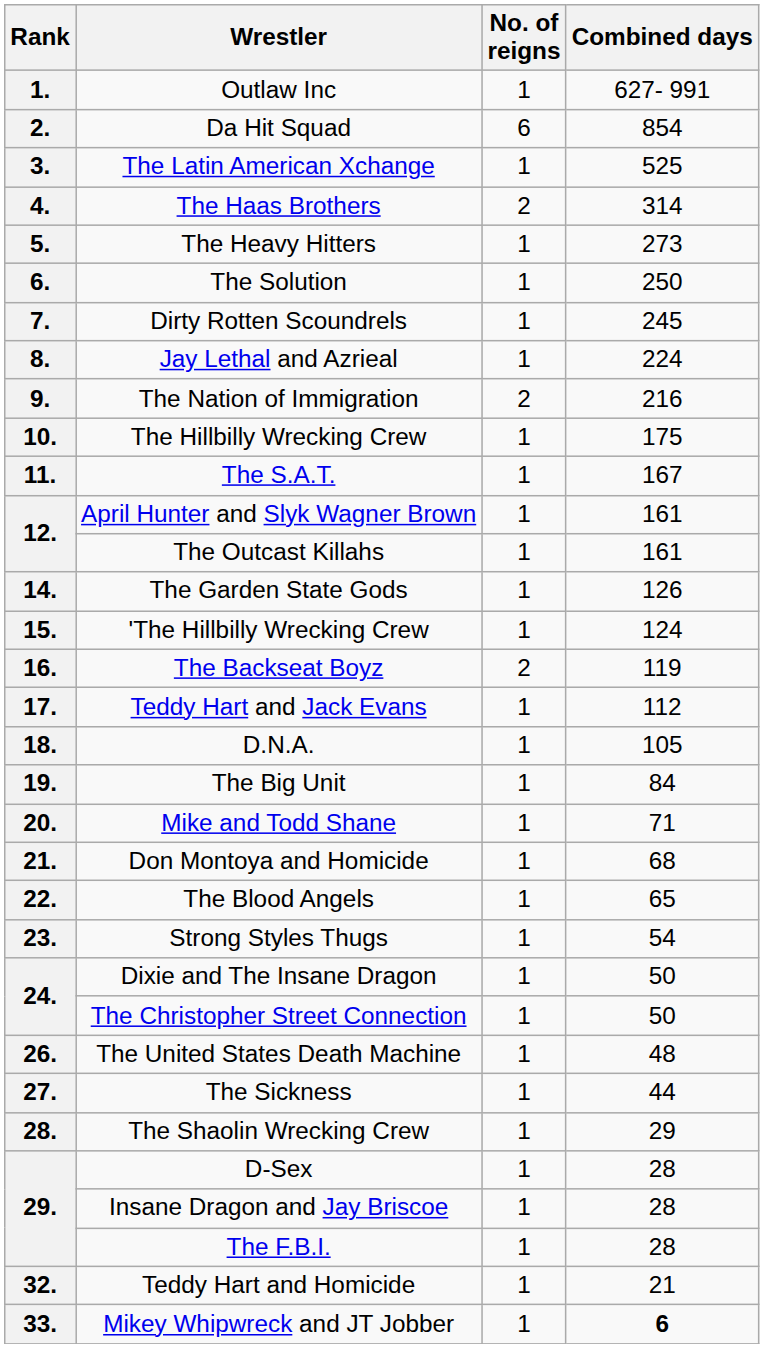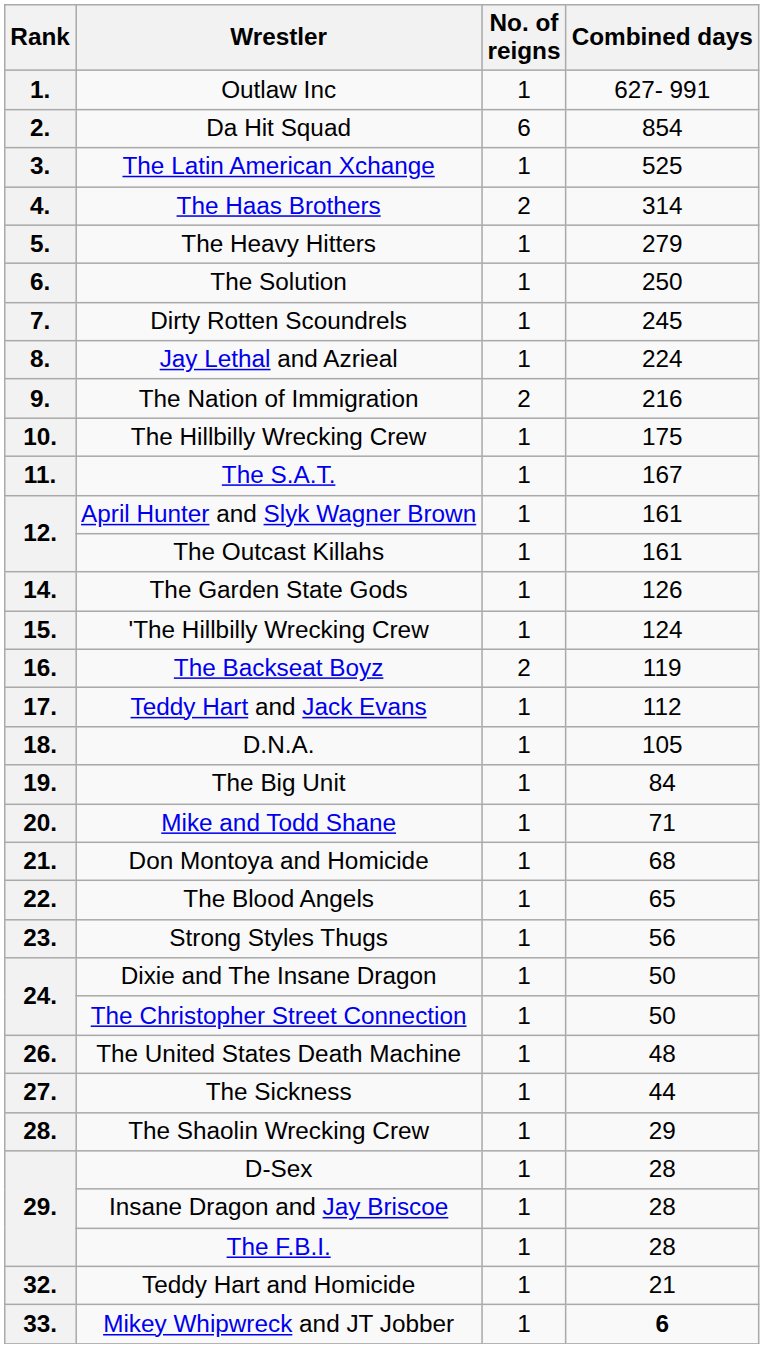The Heavy Hitters | Combined days: 273 -> 279
Strong Styles Thugs | Combined days: 54 -> 56
